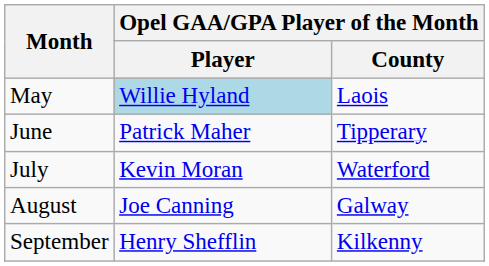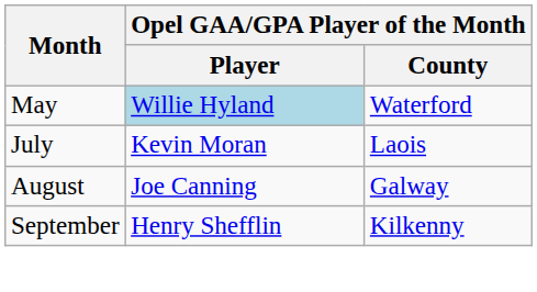May | Opel GAA/GPA Player of the Month / County: Laois -> Waterford
- row: June | Patrick Maher | Tipperary
July | Opel GAA/GPA Player of the Month / County: Waterford -> Laois
